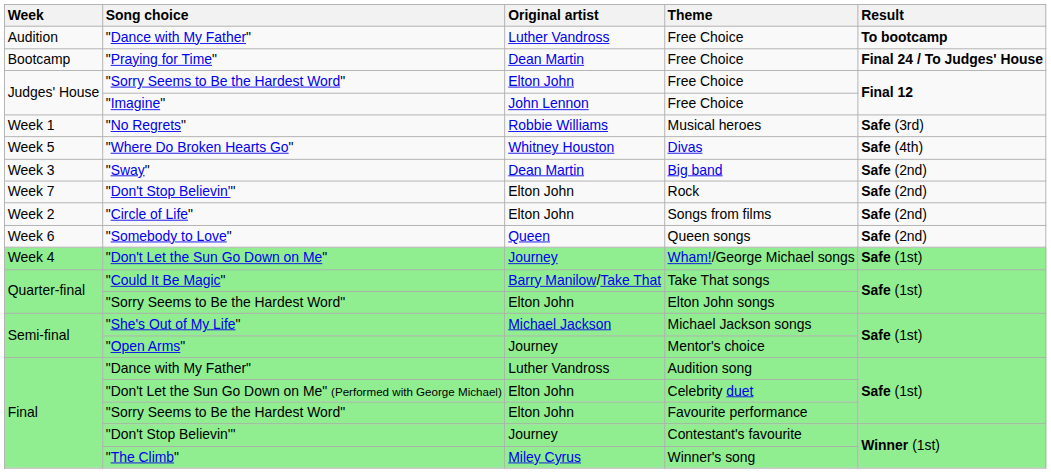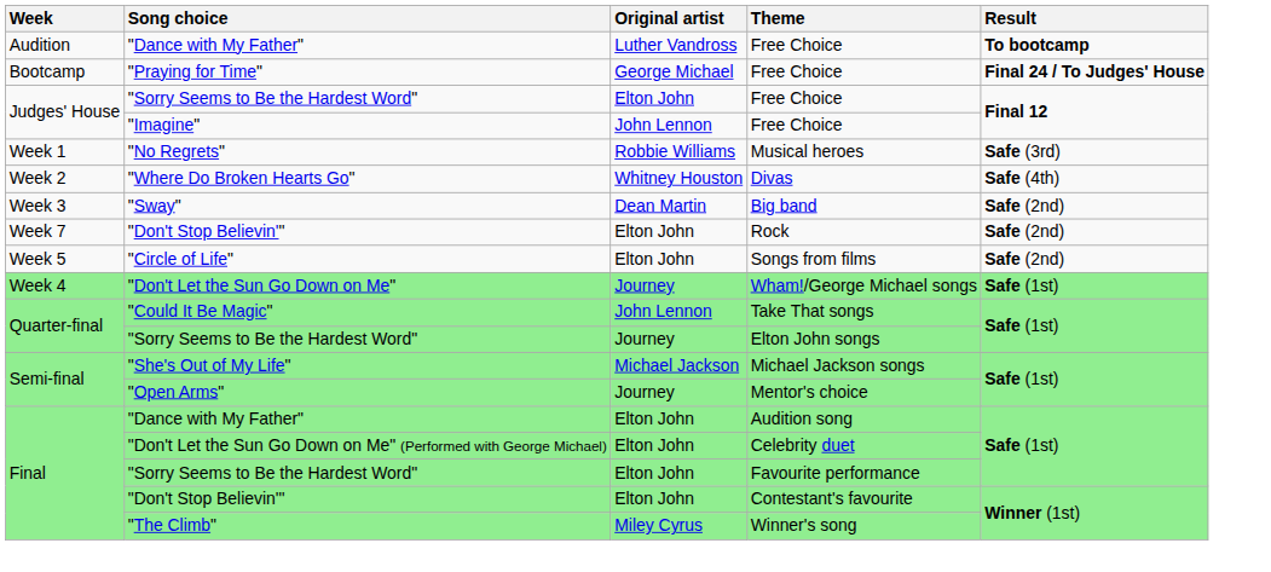"Praying for Time" / Free Choice | Original artist: Dean Martin -> George Michael
Divas | Week: Week 5 -> Week 2
Songs from films | Week: Week 2 -> Week 5
- row: Week 6 | "Somebody to Love" | Queen | Queen songs | Safe (2nd)
Take That songs | Original artist: Barry Manilow/Take That -> John Lennon
Elton John songs | Original artist: Elton John -> Journey
Audition song | Original artist: Luther Vandross -> Elton John
Contestant's favourite | Original artist: Journey -> Elton John
